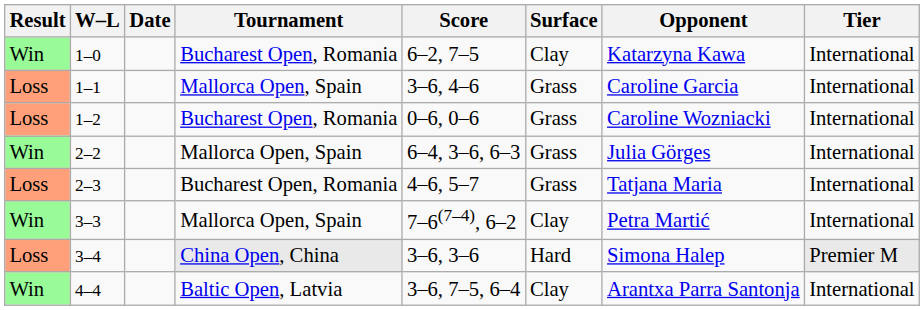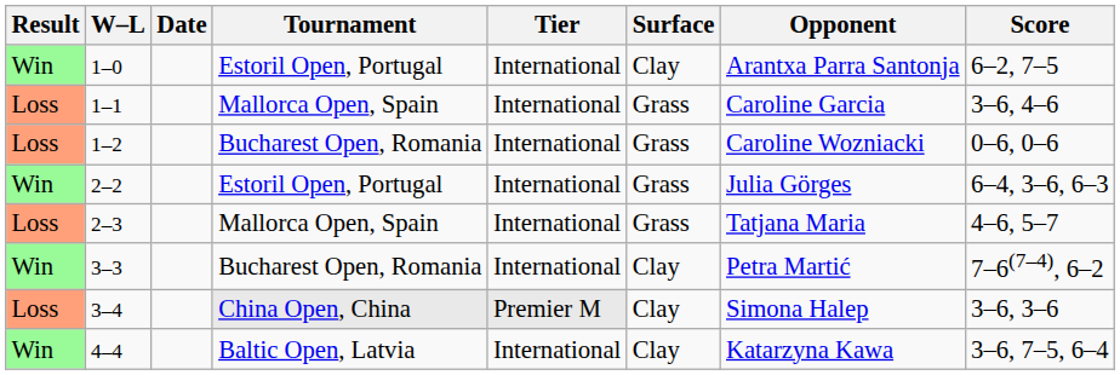columns swapped: Tier <-> Score
1–0 | Tournament: Bucharest Open, Romania -> Estoril Open, Portugal
1–0 | Opponent: Katarzyna Kawa -> Arantxa Parra Santonja
2–2 | Tournament: Mallorca Open, Spain -> Estoril Open, Portugal
2–3 | Tournament: Bucharest Open, Romania -> Mallorca Open, Spain
3–3 | Tournament: Mallorca Open, Spain -> Bucharest Open, Romania
3–4 | Surface: Hard -> Clay
4–4 | Opponent: Arantxa Parra Santonja -> Katarzyna Kawa
